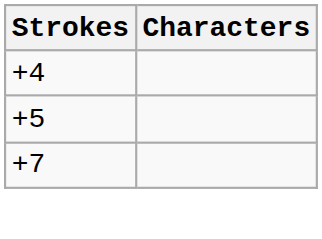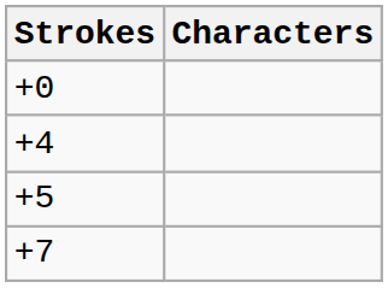+ row: +0
